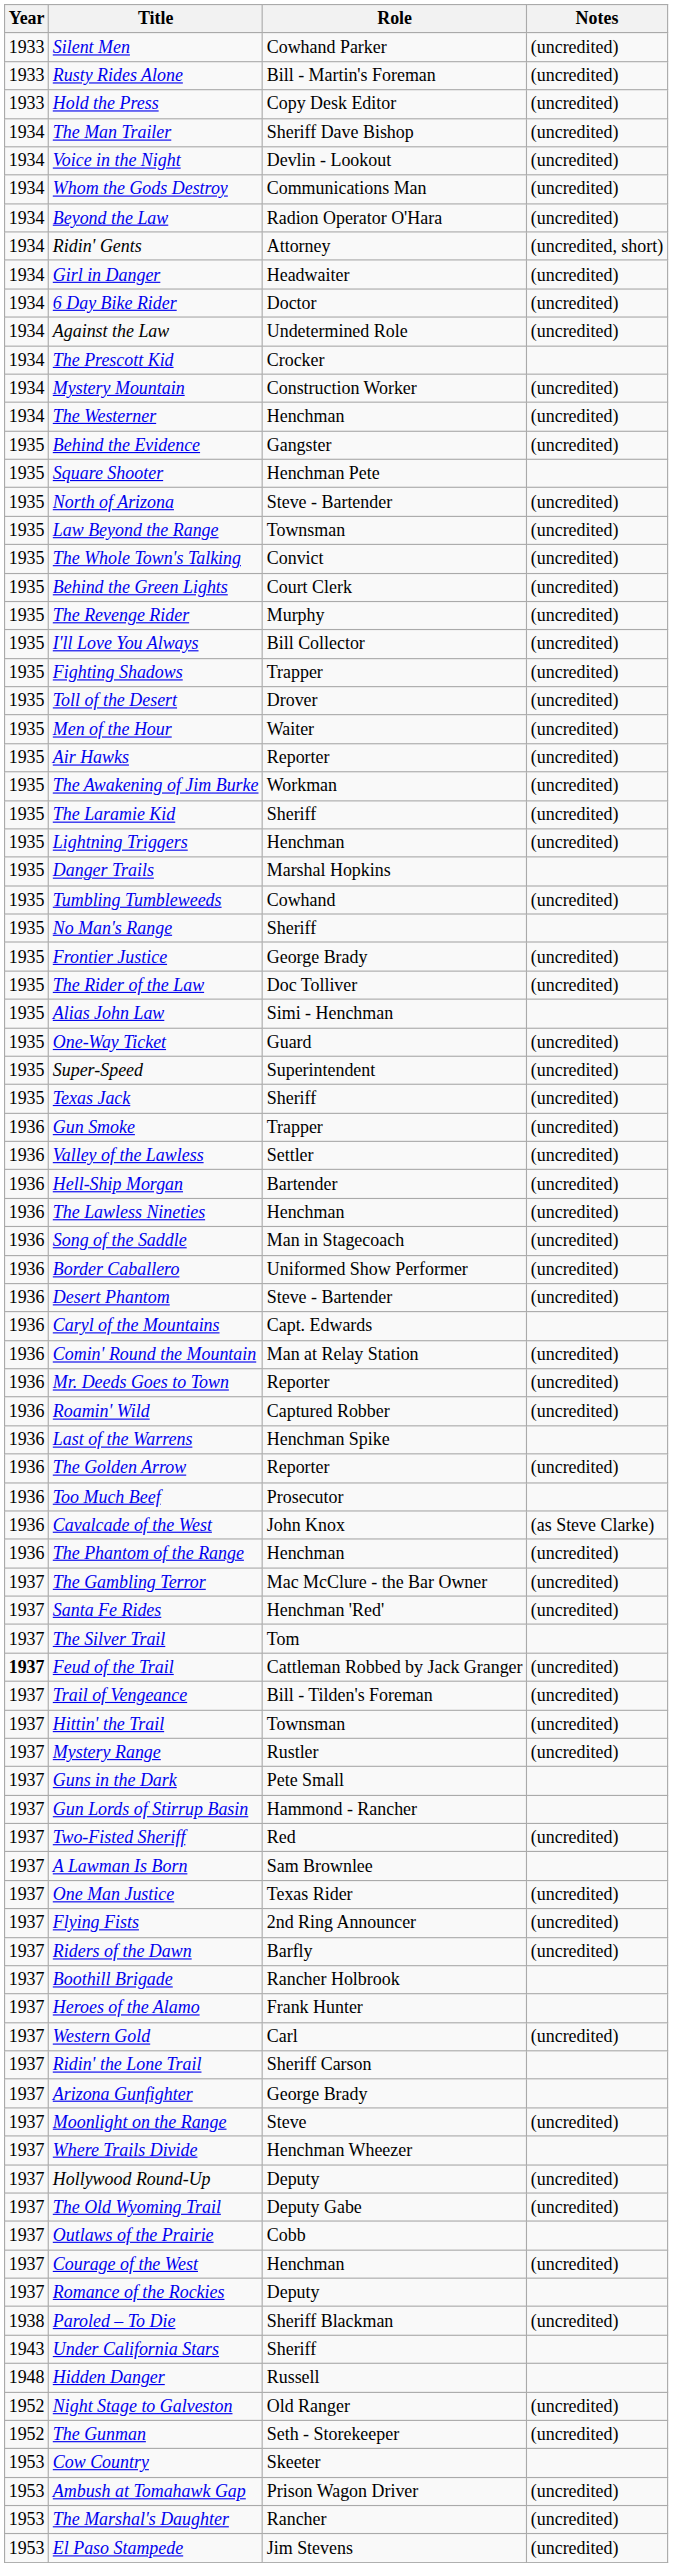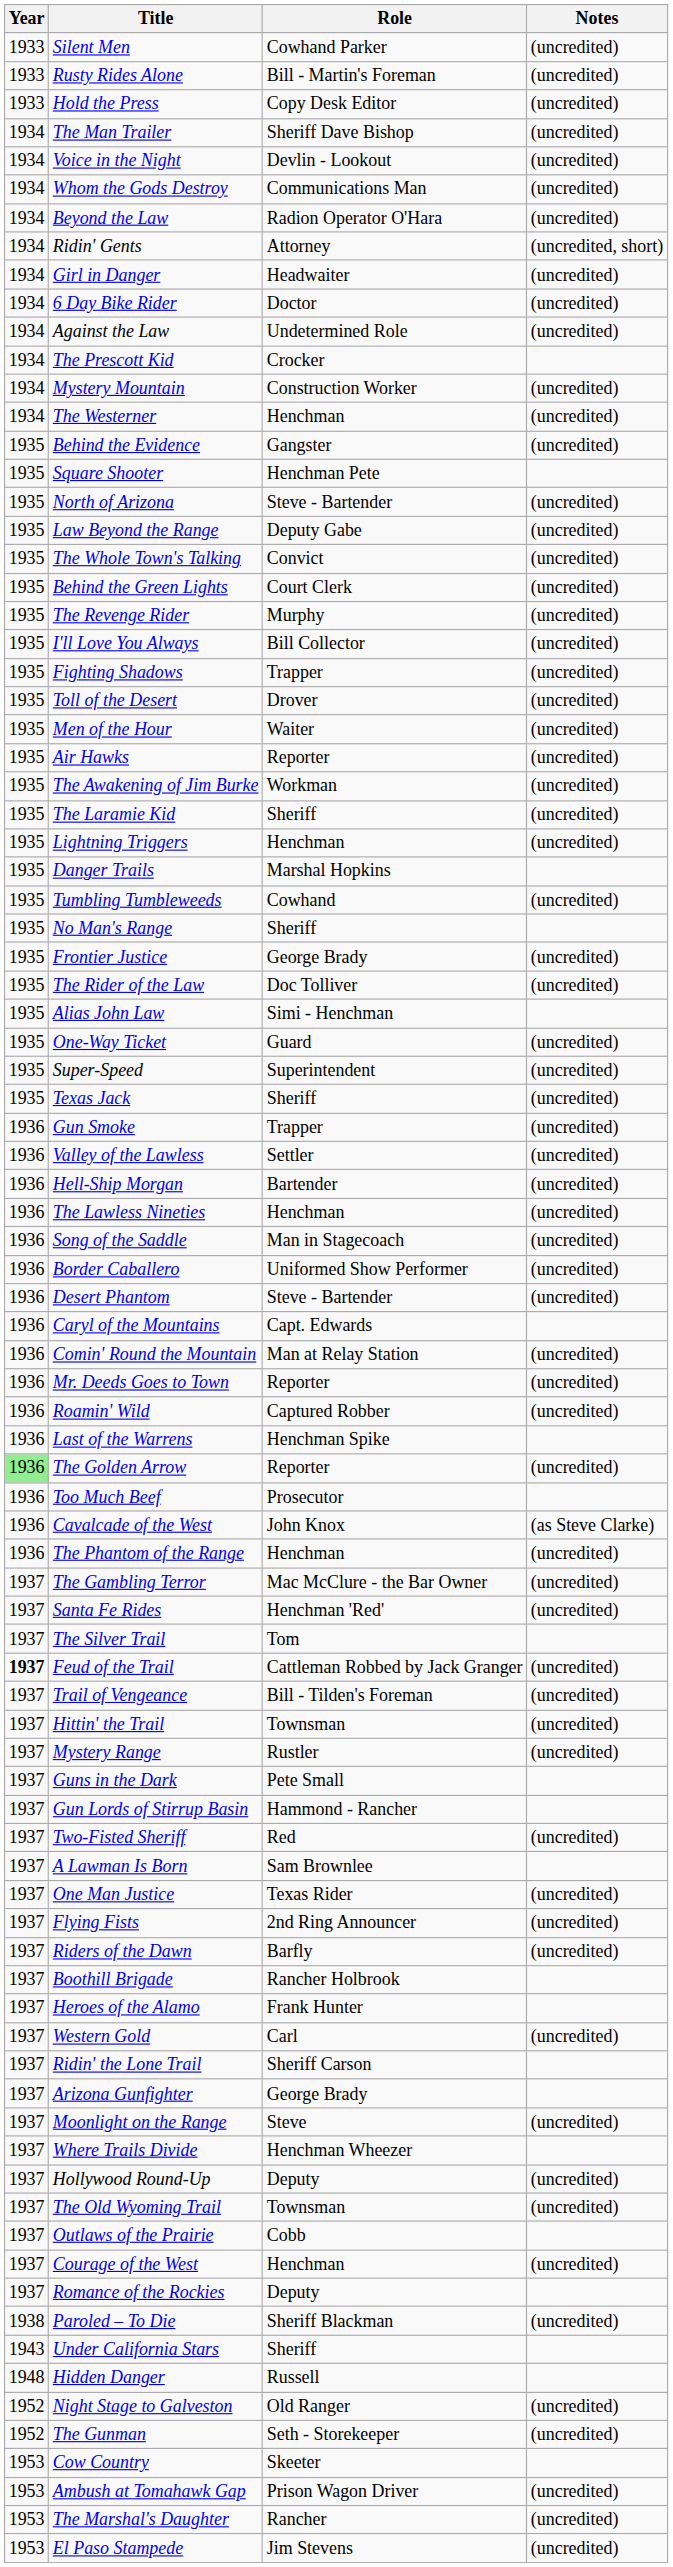Law Beyond the Range | Role: Townsman -> Deputy Gabe
The Golden Arrow | Year: no background -> lightgreen background
The Old Wyoming Trail | Role: Deputy Gabe -> Townsman
